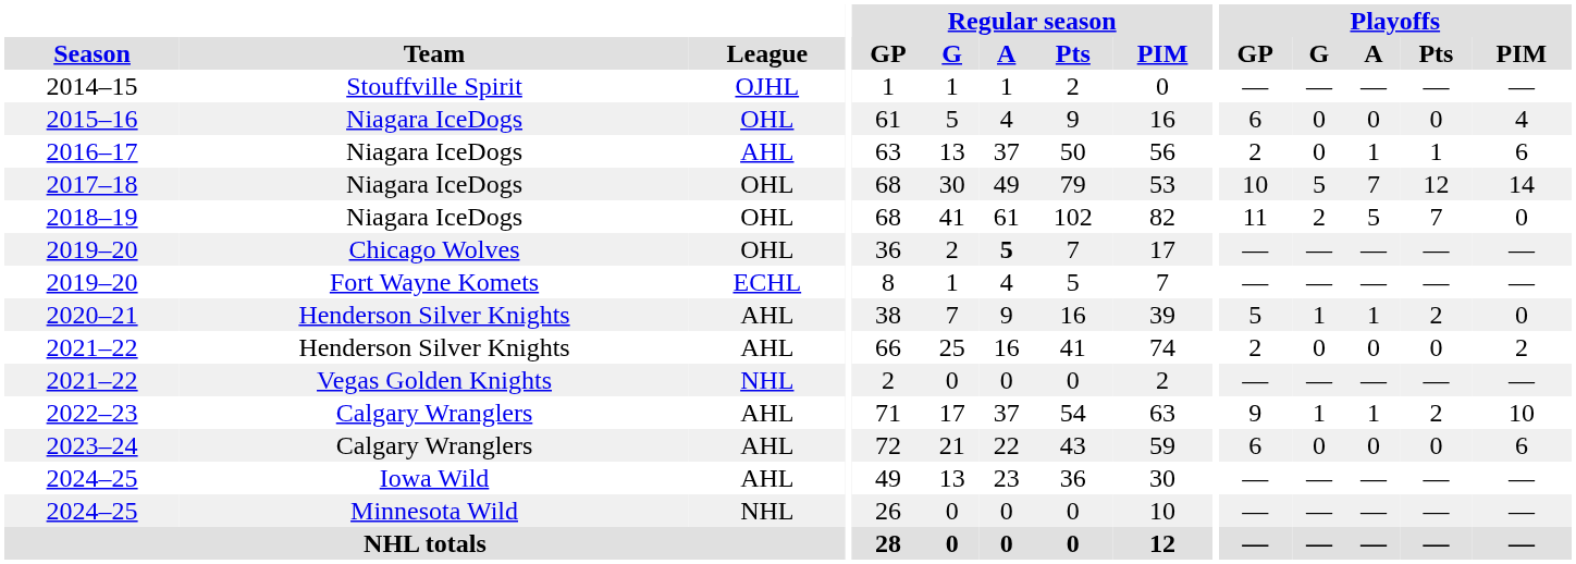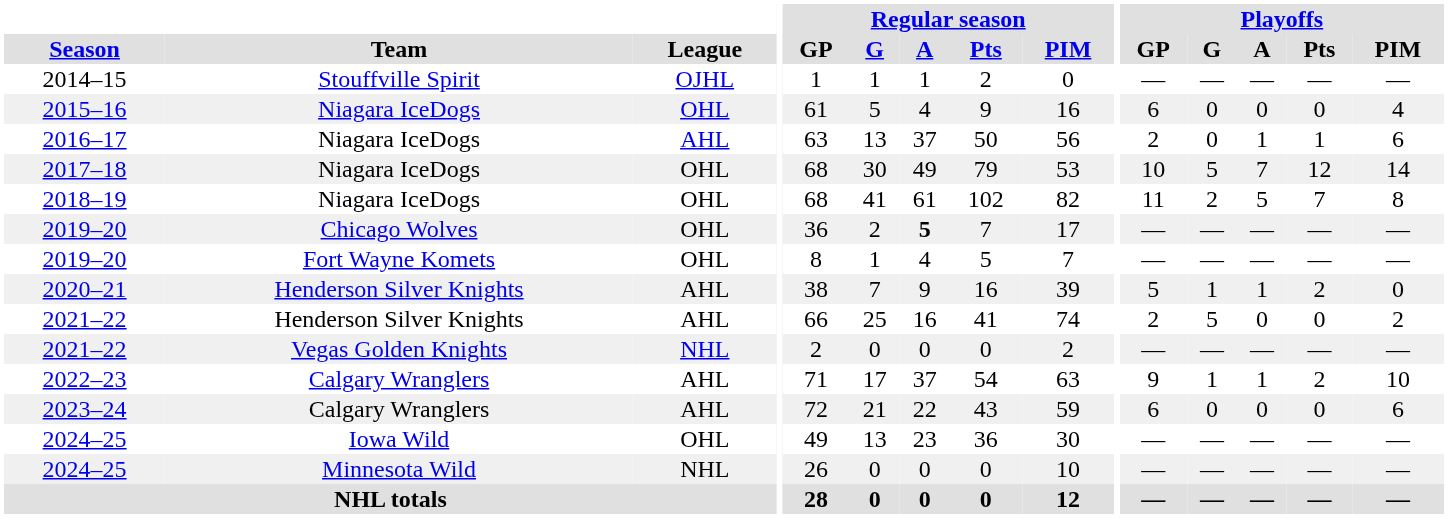2018–19 | Playoffs / PIM: 0 -> 8
2019–20 / Fort Wayne Komets | League: ECHL -> OHL
2021–22 / Henderson Silver Knights | Playoffs / G: 0 -> 5
2024–25 / Iowa Wild | League: AHL -> OHL
